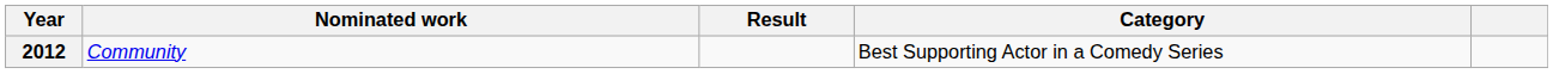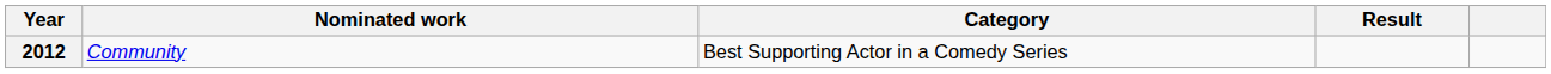columns swapped: Category <-> Result
